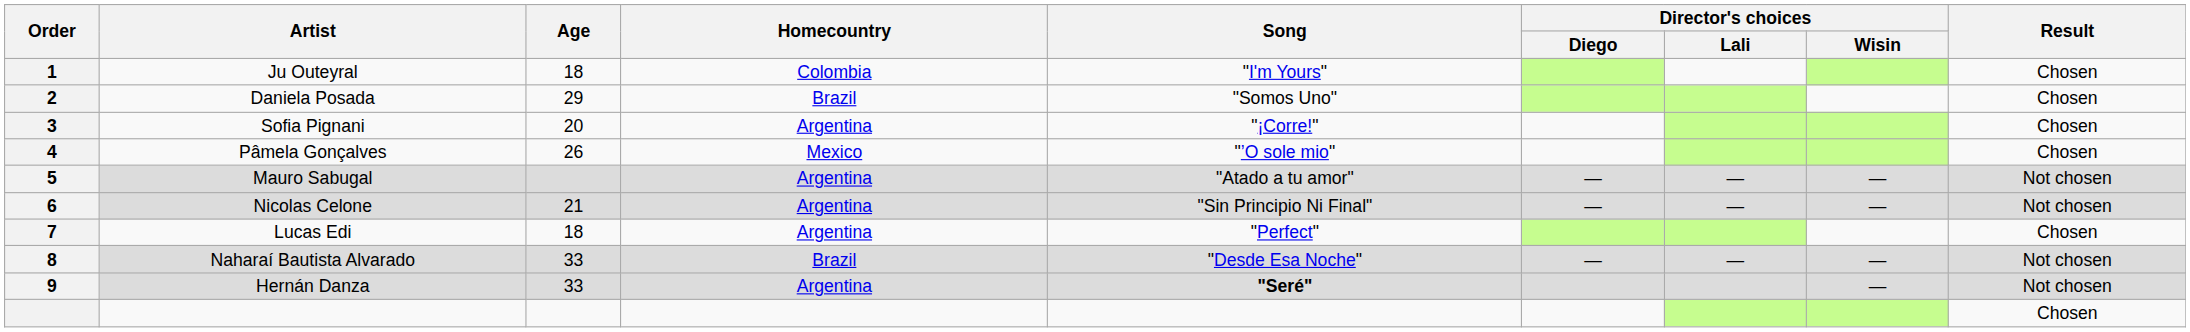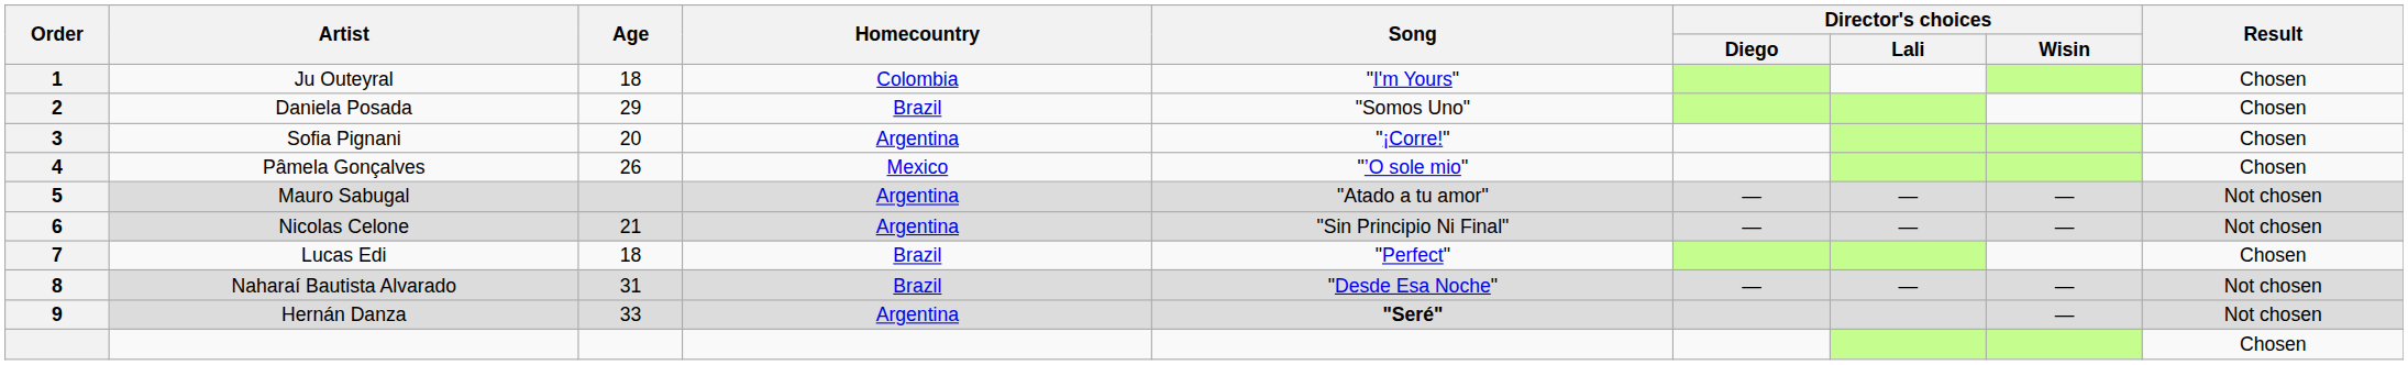7 | Homecountry: Argentina -> Brazil
8 | Age: 33 -> 31
